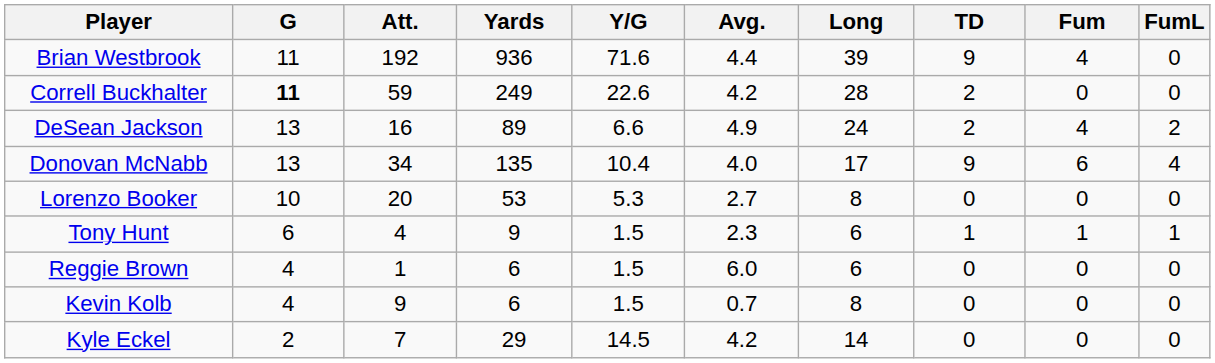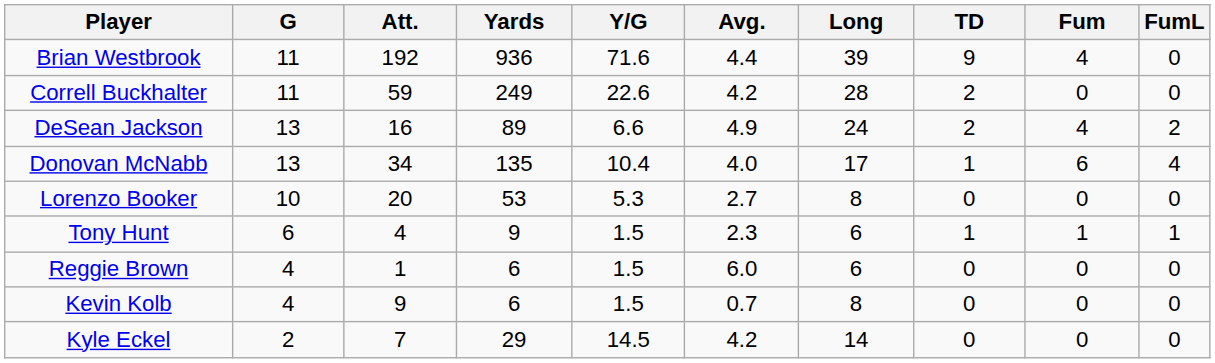Correll Buckhalter | G: bold -> normal
Donovan McNabb | TD: 9 -> 1
